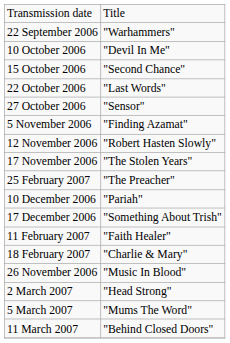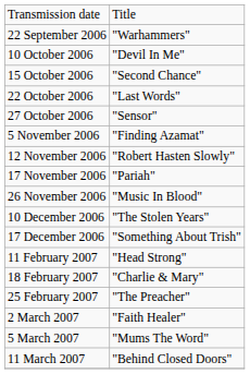17 November 2006 | column 2: "The Stolen Years" -> "Pariah"
rows swapped: 26 November 2006 <-> 25 February 2007
10 December 2006 | column 2: "Pariah" -> "The Stolen Years"
11 February 2007 | column 2: "Faith Healer" -> "Head Strong"
2 March 2007 | column 2: "Head Strong" -> "Faith Healer"
